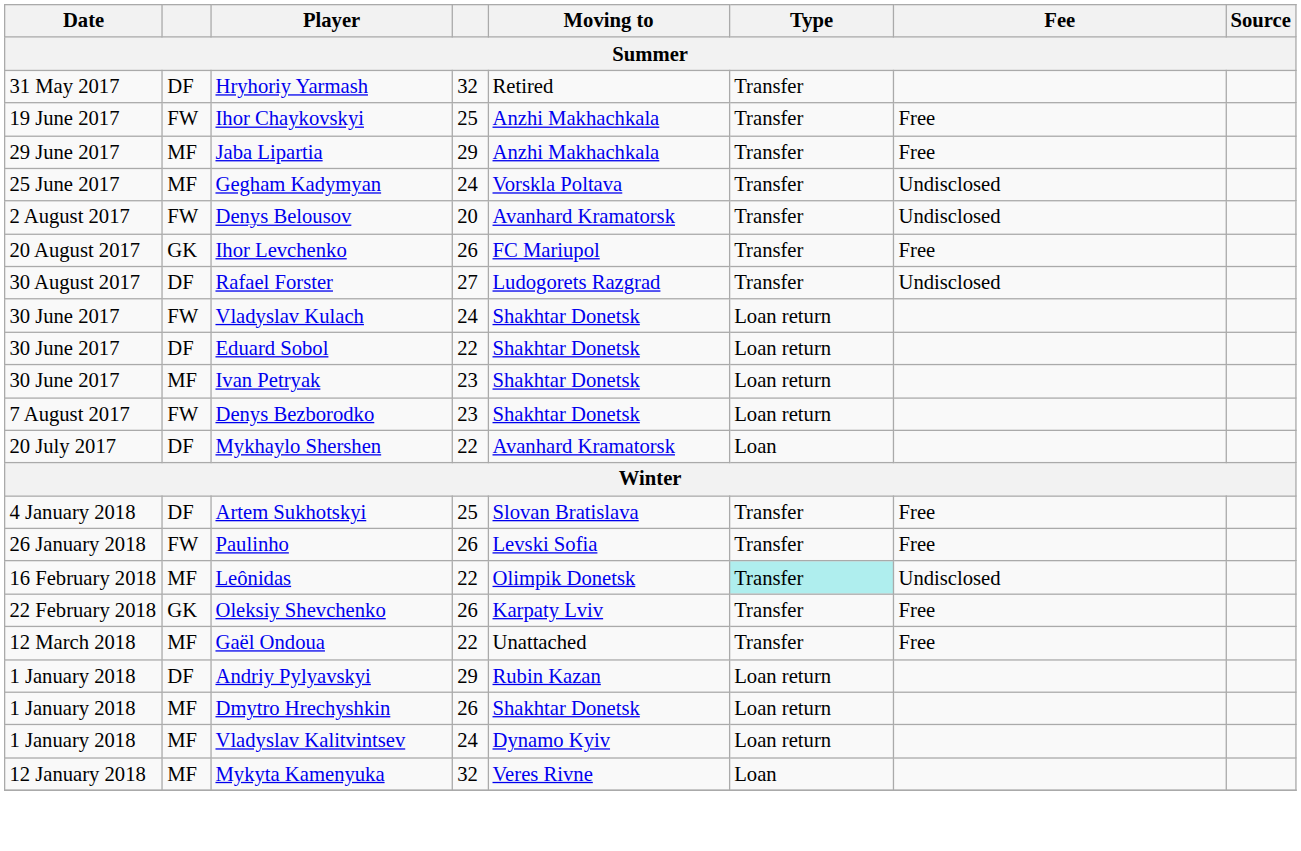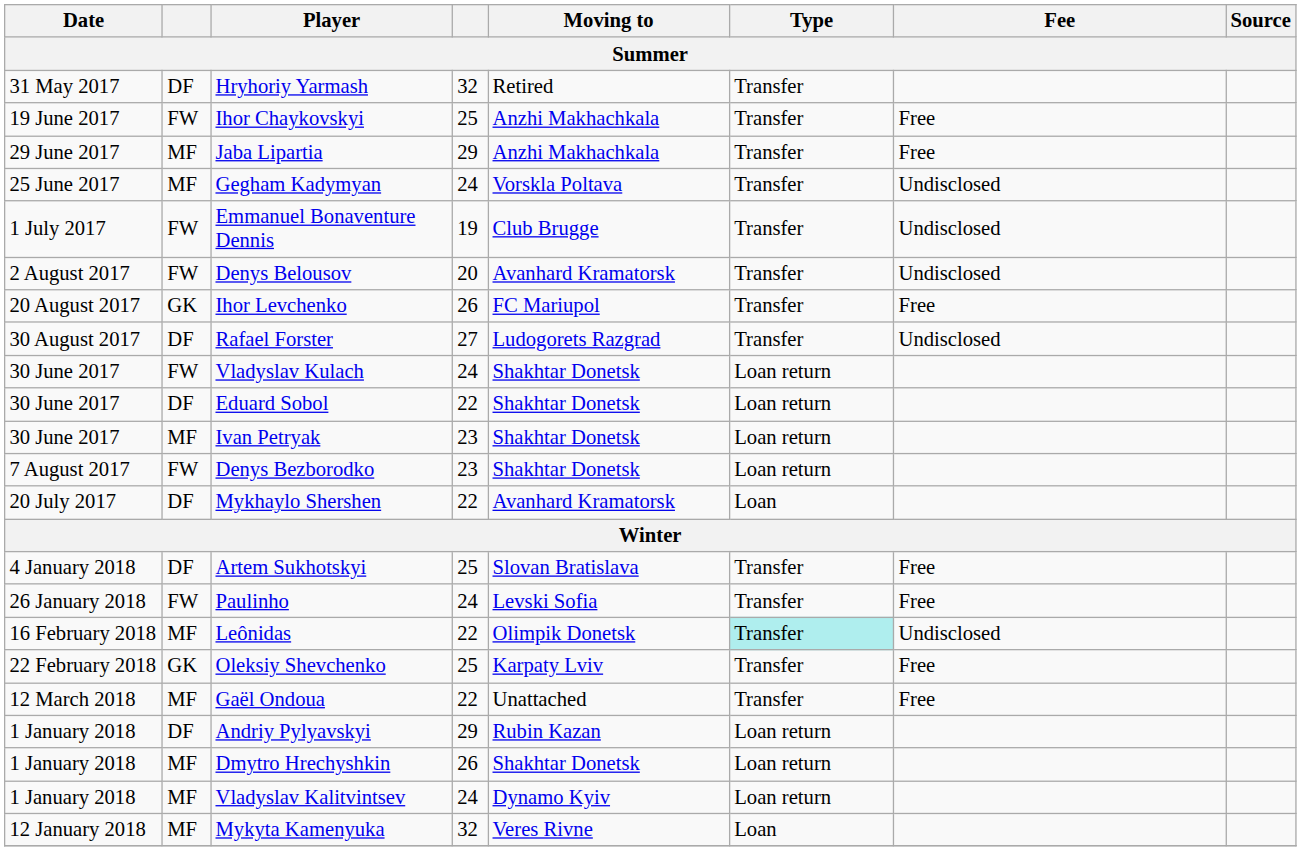+ row: 1 July 2017 | FW | Emmanuel Bonaventure Dennis | 19 | Club Brugge | Transfer | Undisclosed
Paulinho | column 4: 26 -> 24
Oleksiy Shevchenko | column 4: 26 -> 25
